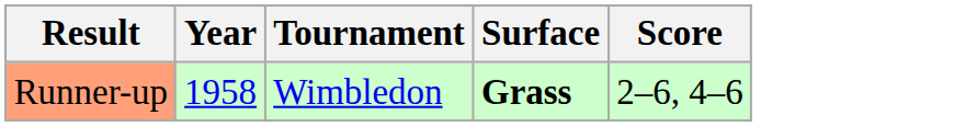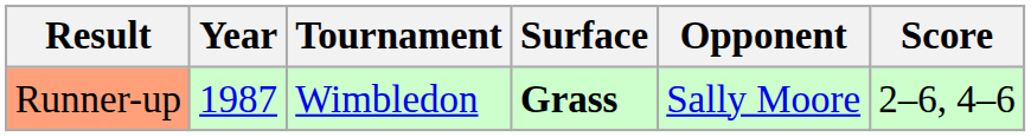+ column: Opponent | Sally Moore
Runner-up | Year: 1958 -> 1987
